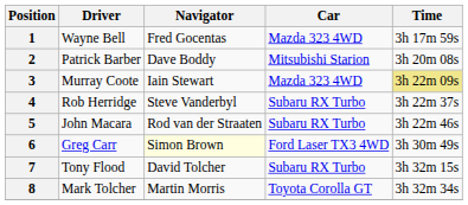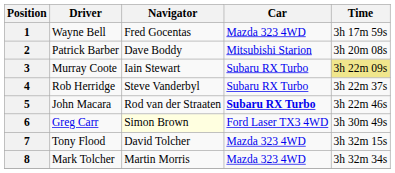3 | Car: Mazda 323 4WD -> Subaru RX Turbo
5 | Car: normal -> bold
7 | Car: Subaru RX Turbo -> Mazda 323 4WD
8 | Car: Toyota Corolla GT -> Mazda 323 4WD
